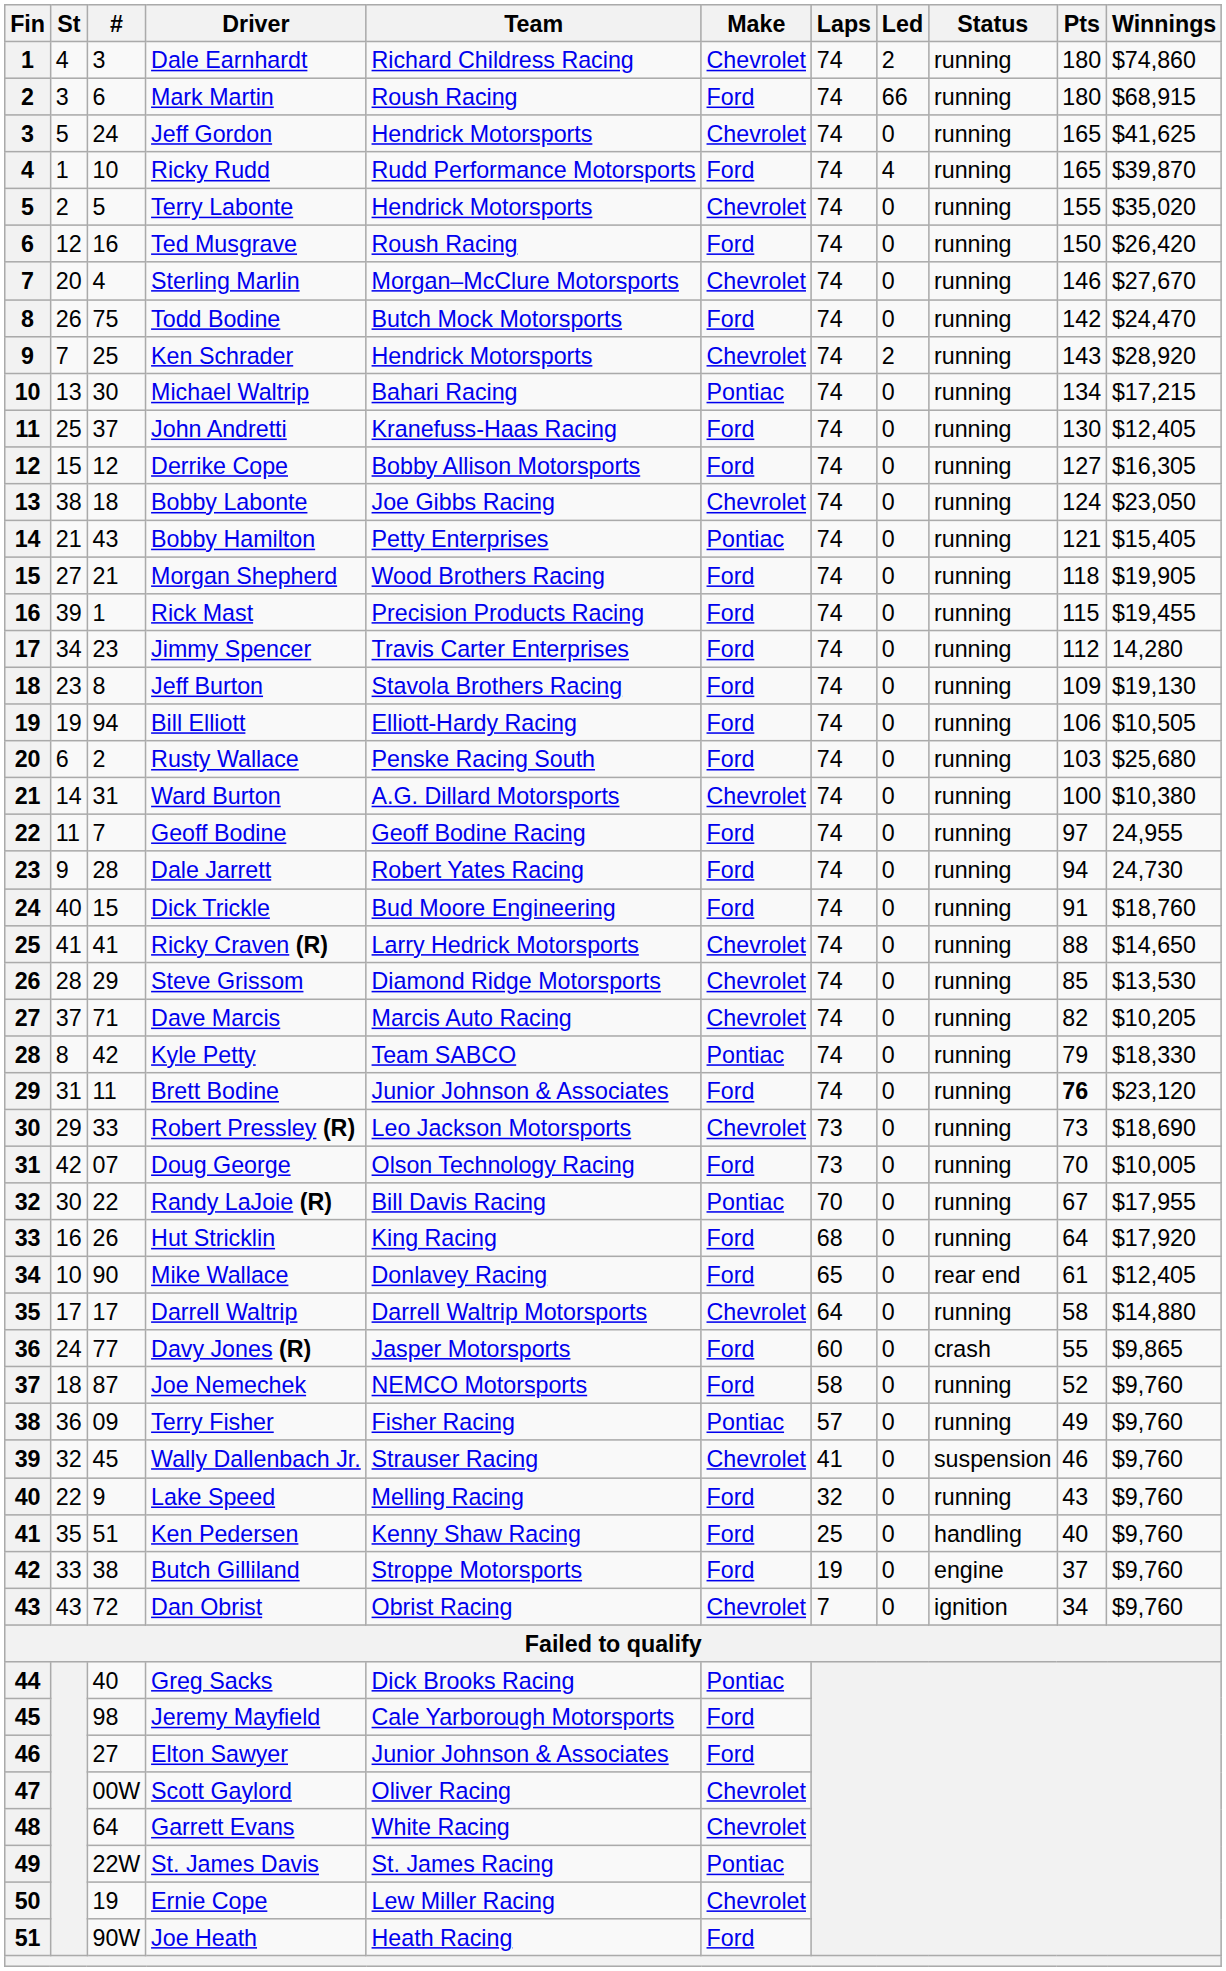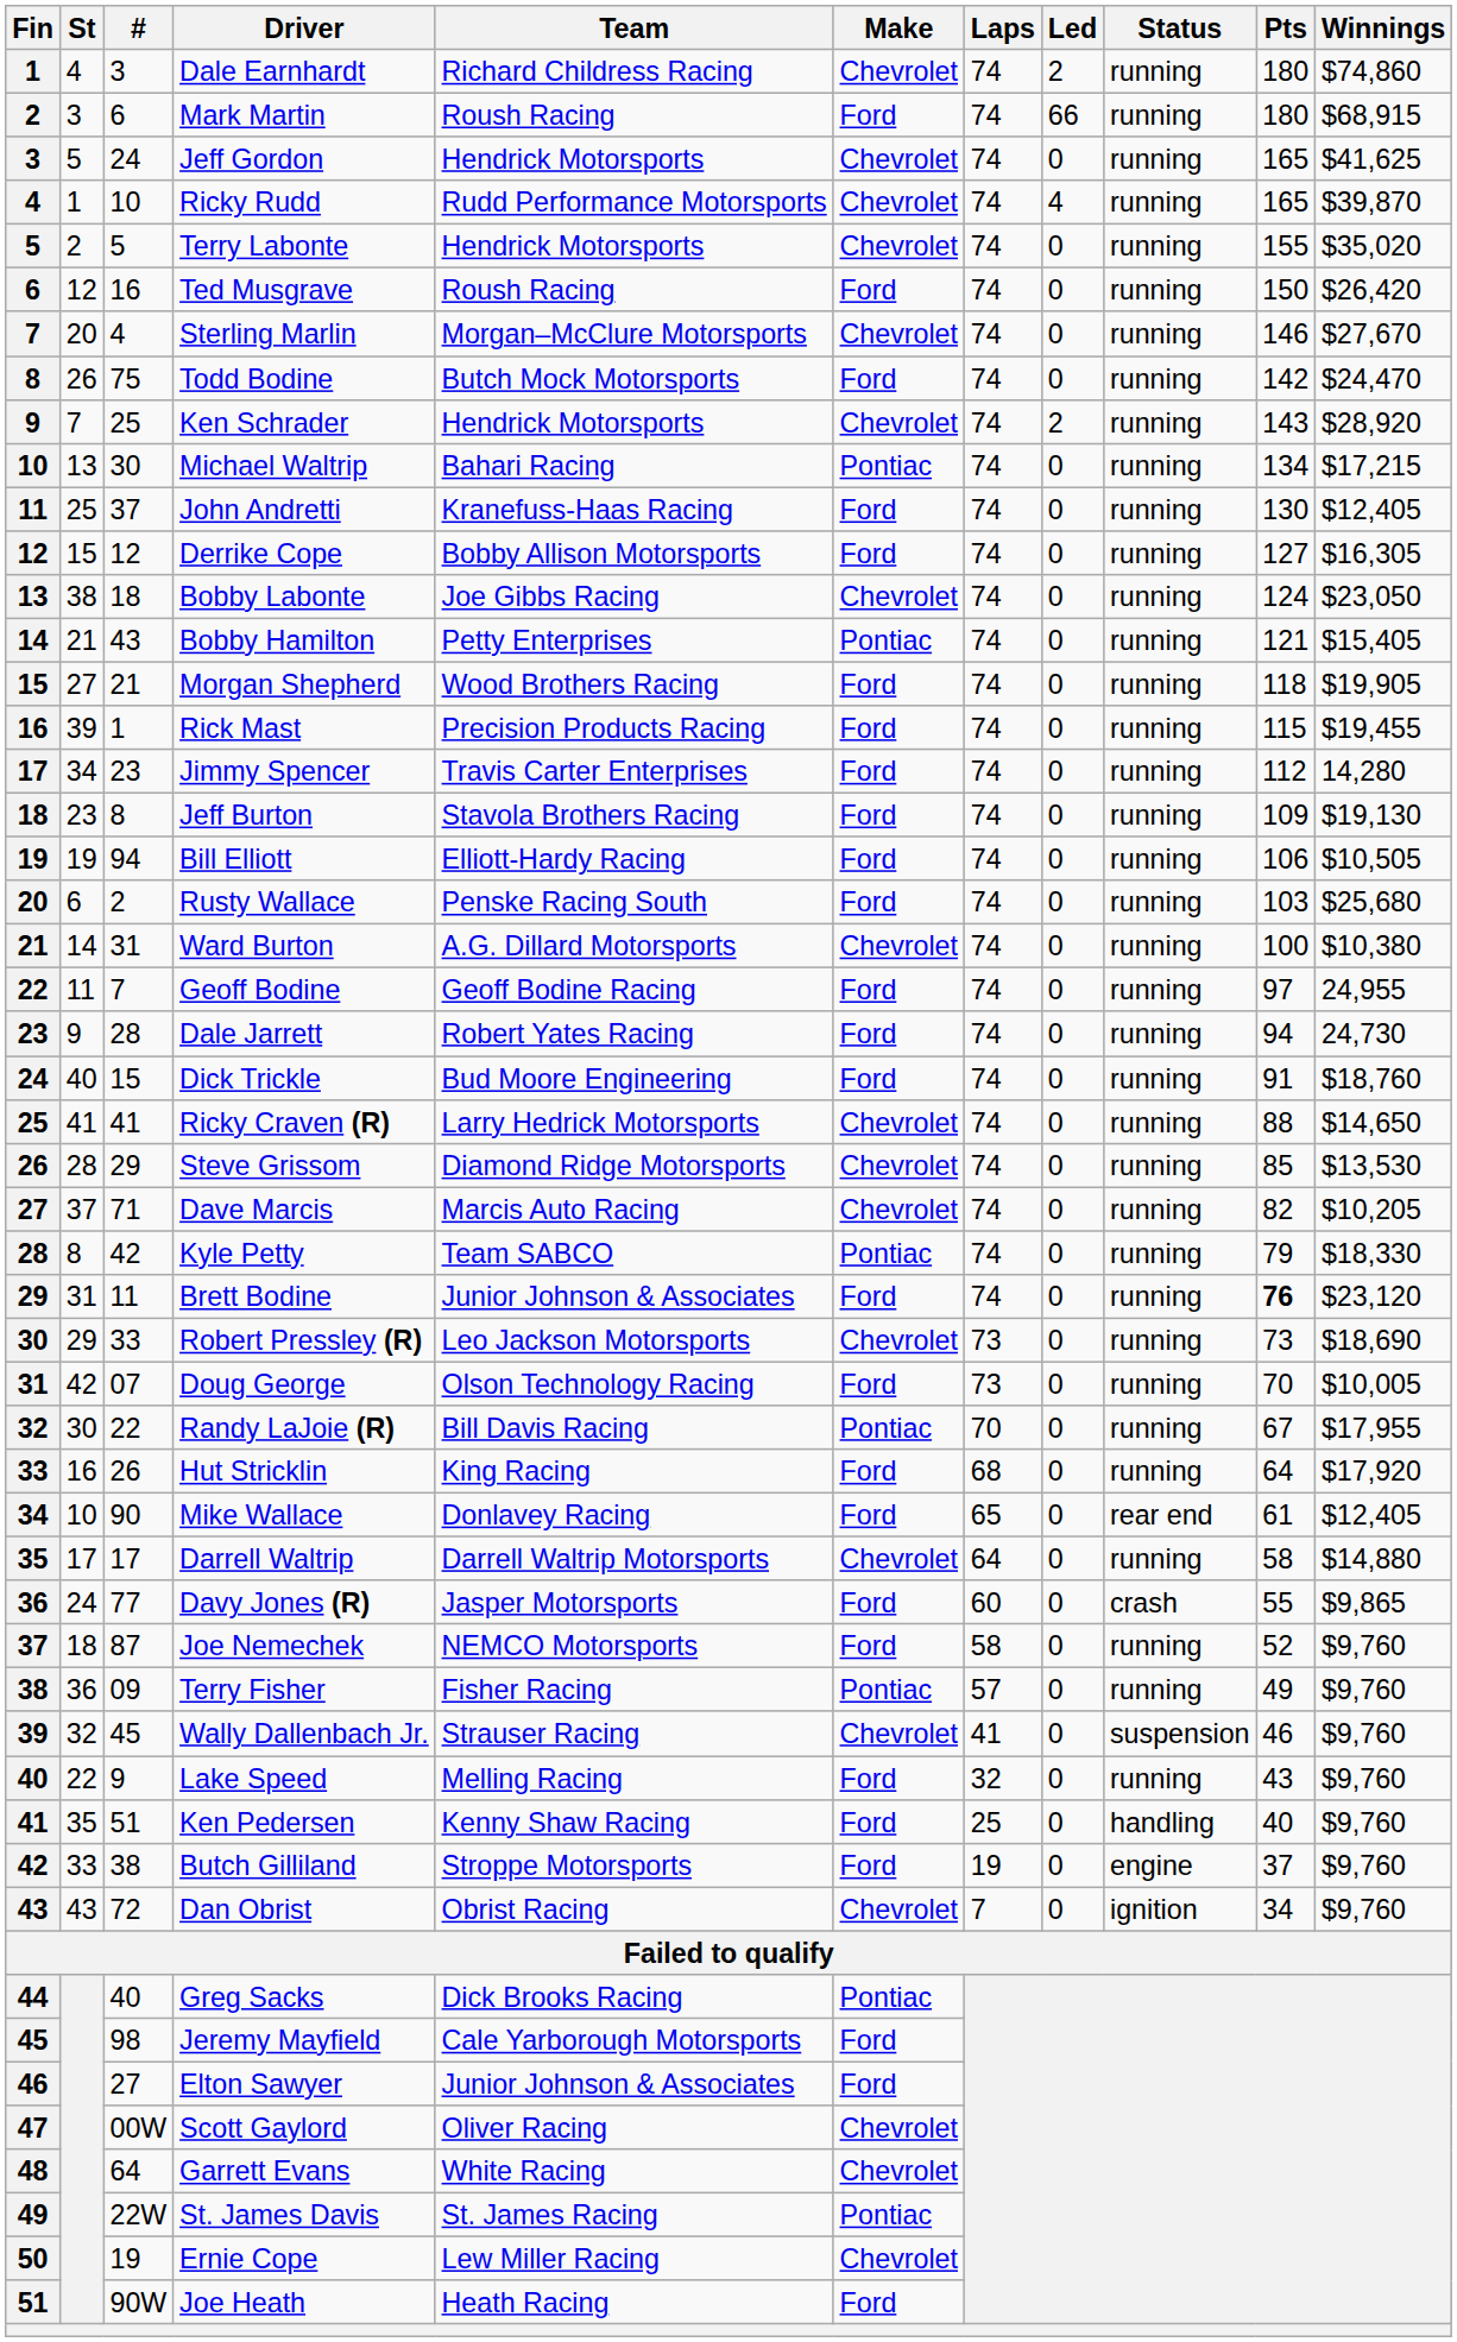Ricky Rudd | Make: Ford -> Chevrolet
